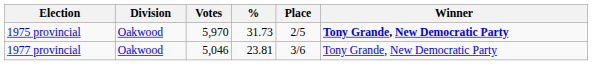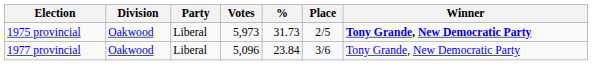+ column: Party | Liberal | Liberal
1975 provincial | Votes: 5,970 -> 5,973
1977 provincial | Votes: 5,046 -> 5,096
1977 provincial | %: 23.81 -> 23.84
